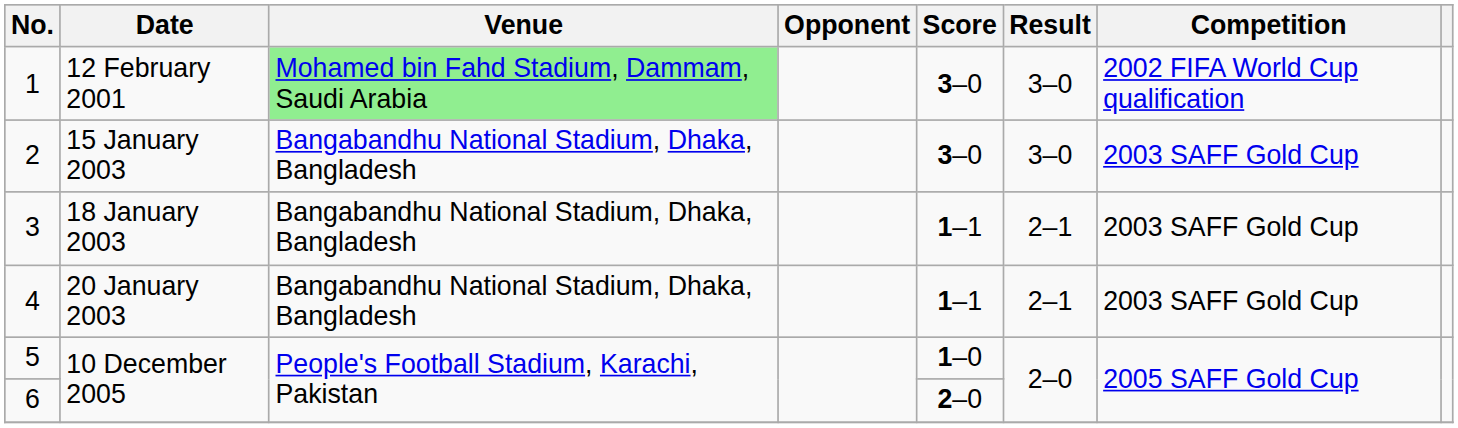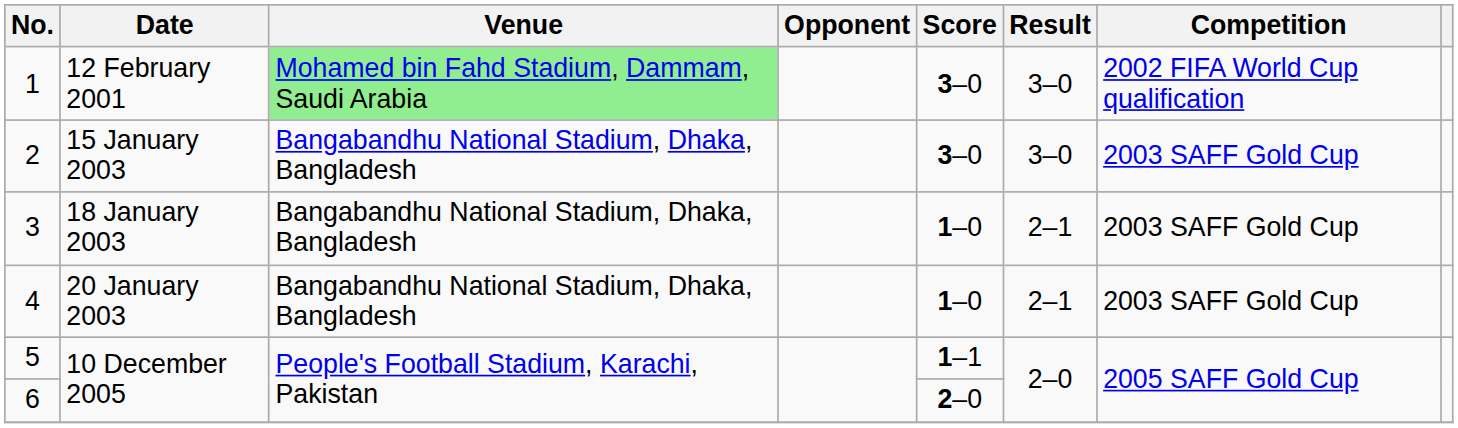3 | Score: 1–1 -> 1–0
4 | Score: 1–1 -> 1–0
5 | Score: 1–0 -> 1–1
